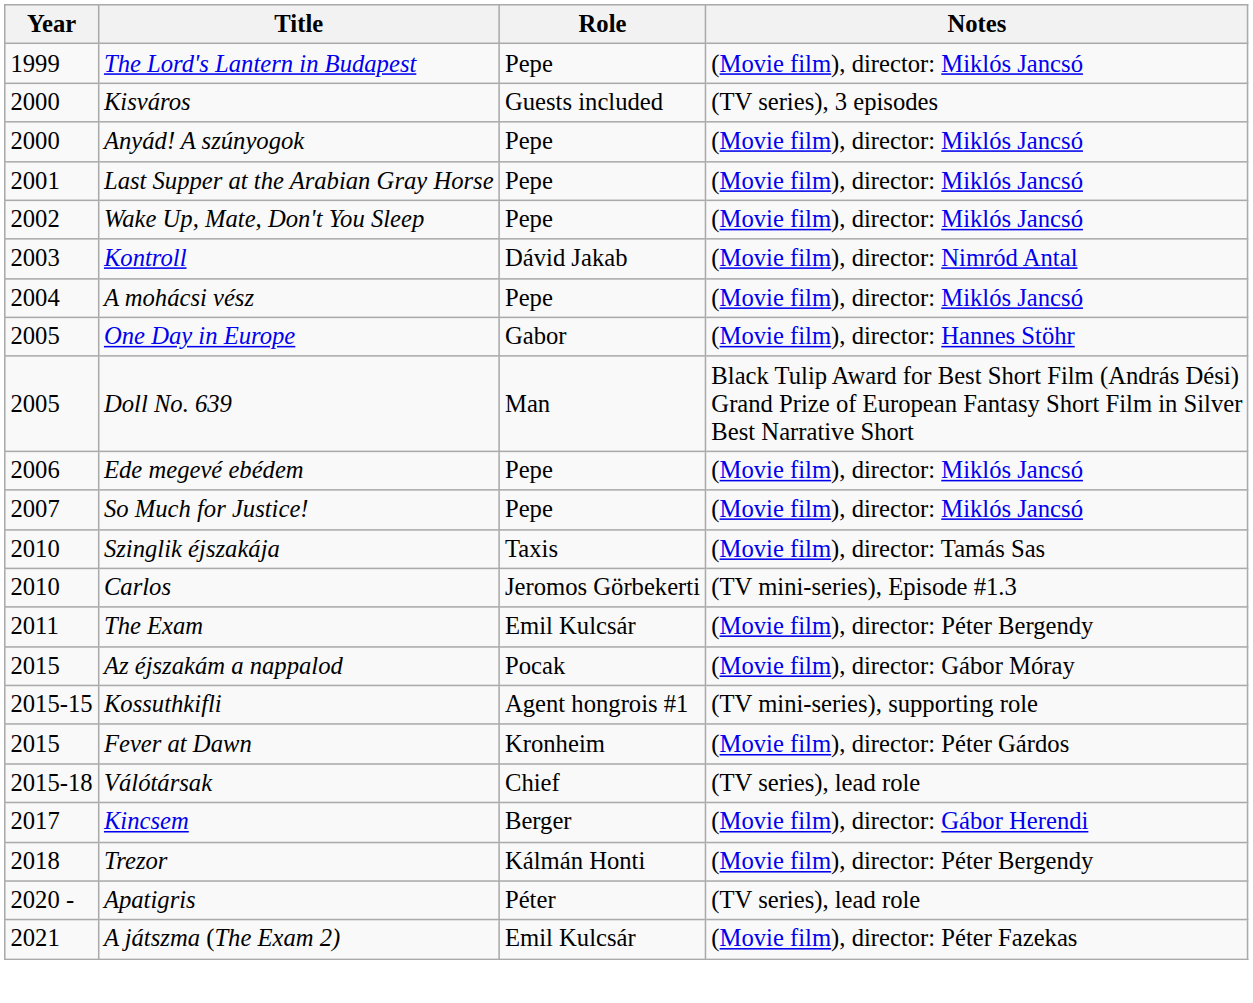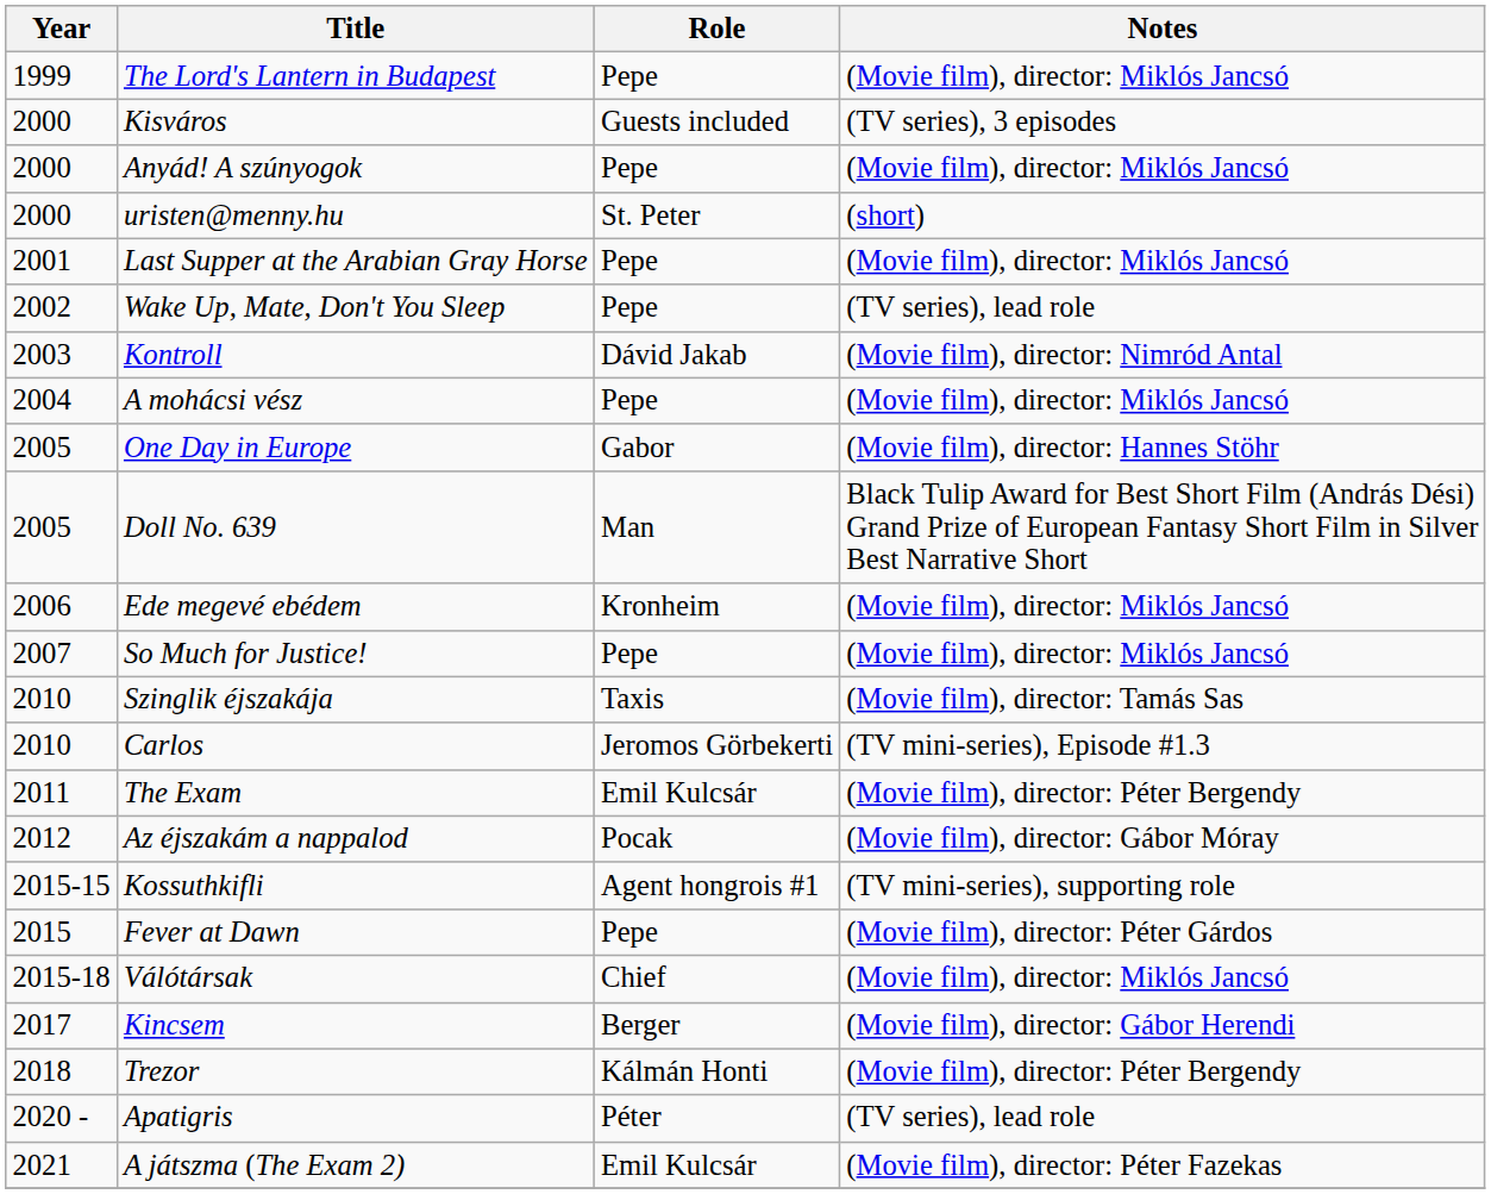+ row: 2000 | uristen@menny.hu | St. Peter | (short)
Wake Up, Mate, Don't You Sleep | Notes: (Movie film), director: Miklós Jancsó -> (TV series), lead role
Ede megevé ebédem | Role: Pepe -> Kronheim
Az éjszakám a nappalod | Year: 2015 -> 2012
Fever at Dawn | Role: Kronheim -> Pepe
Válótársak | Notes: (TV series), lead role -> (Movie film), director: Miklós Jancsó
